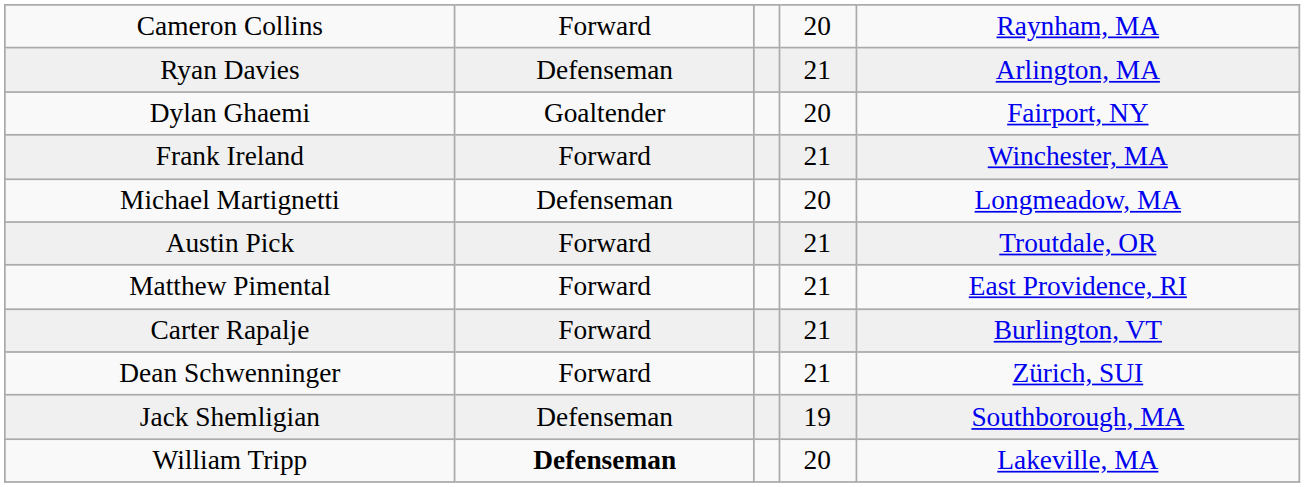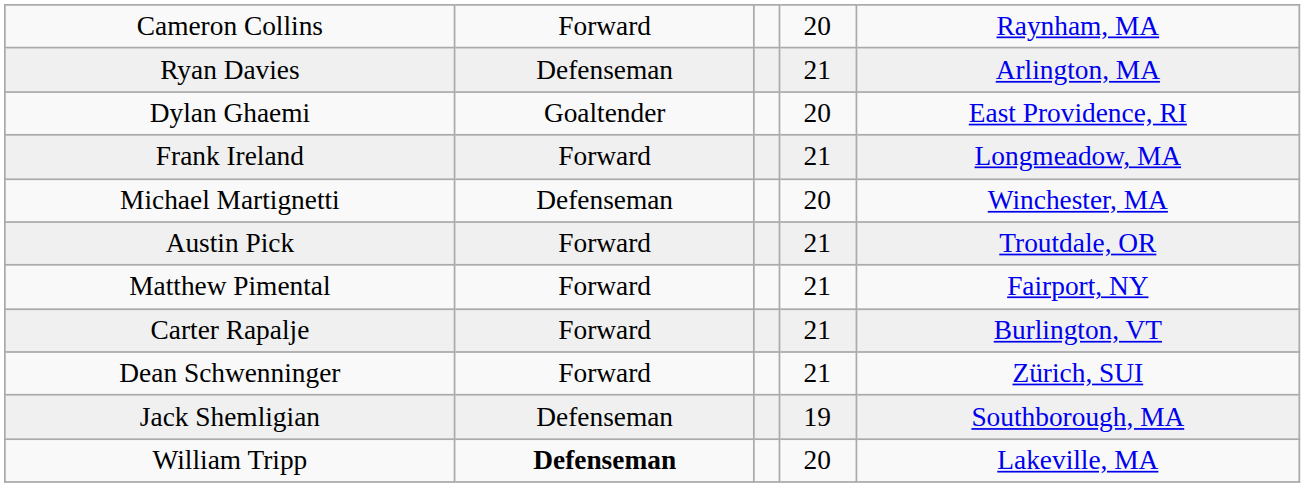Dylan Ghaemi | column 5: Fairport, NY -> East Providence, RI
Frank Ireland | column 5: Winchester, MA -> Longmeadow, MA
Michael Martignetti | column 5: Longmeadow, MA -> Winchester, MA
Matthew Pimental | column 5: East Providence, RI -> Fairport, NY
